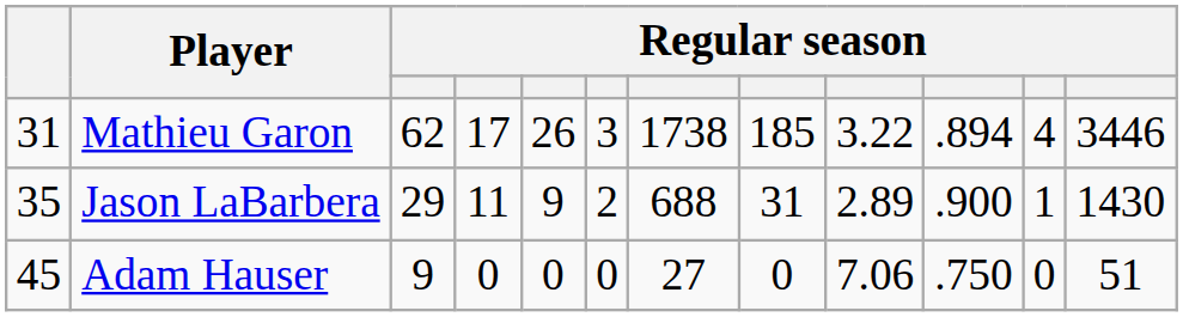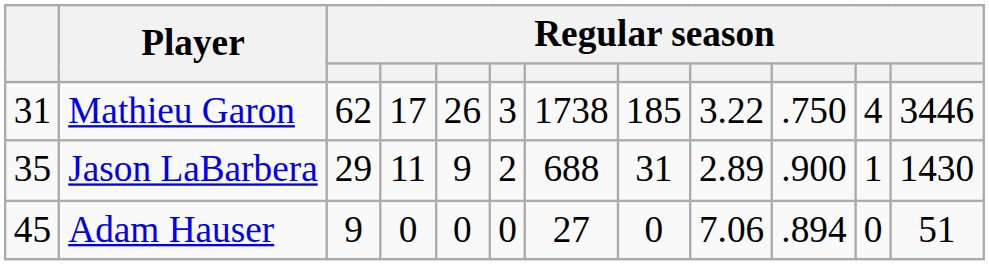Mathieu Garon | column 10: .894 -> .750
Adam Hauser | column 10: .750 -> .894
